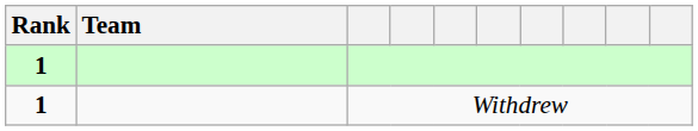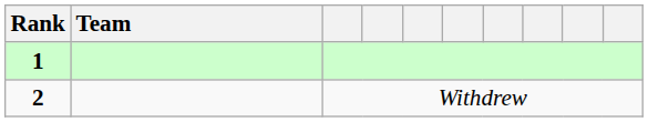Withdrew | Rank: 1 -> 2
